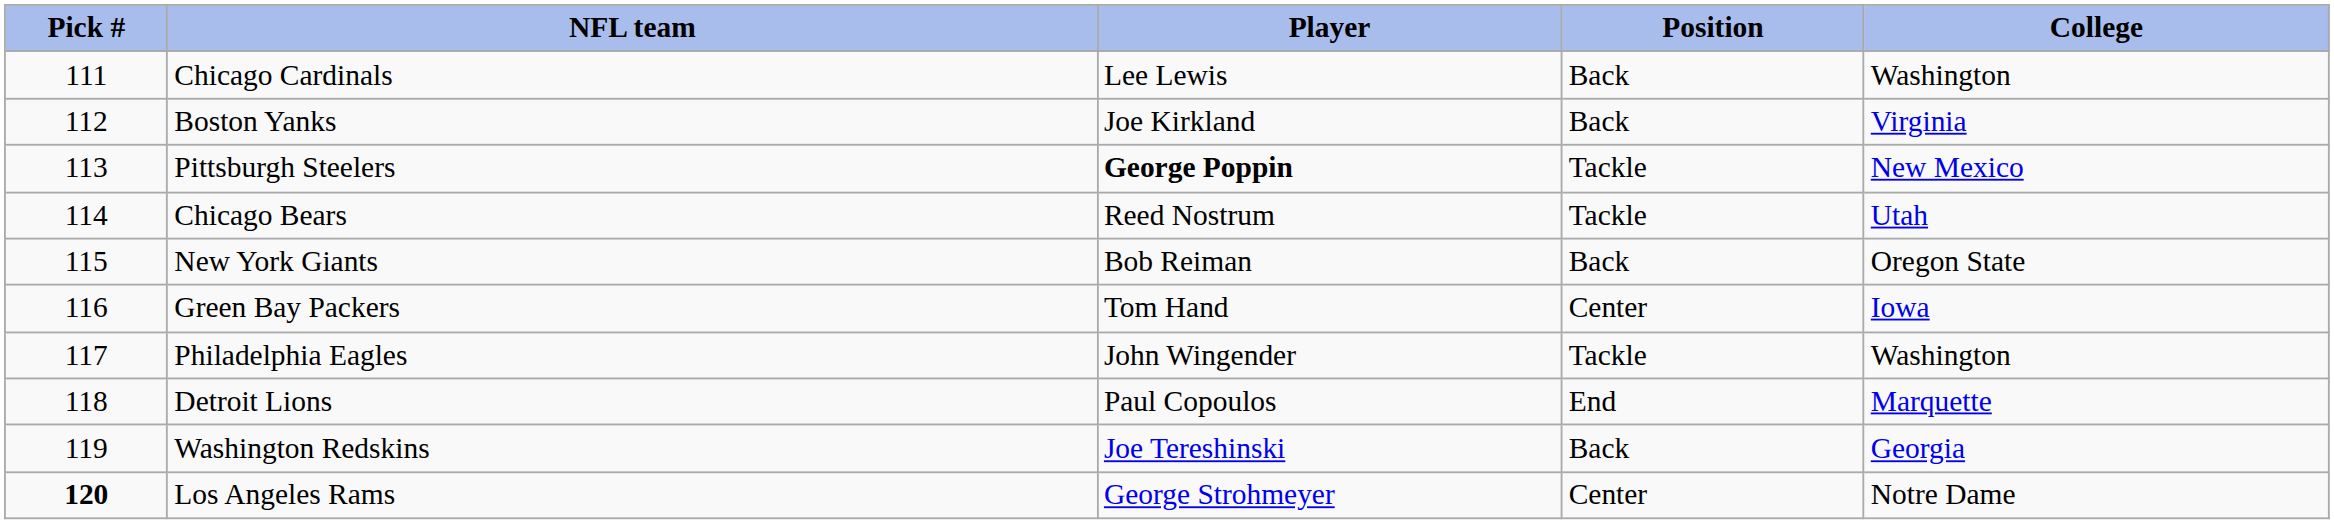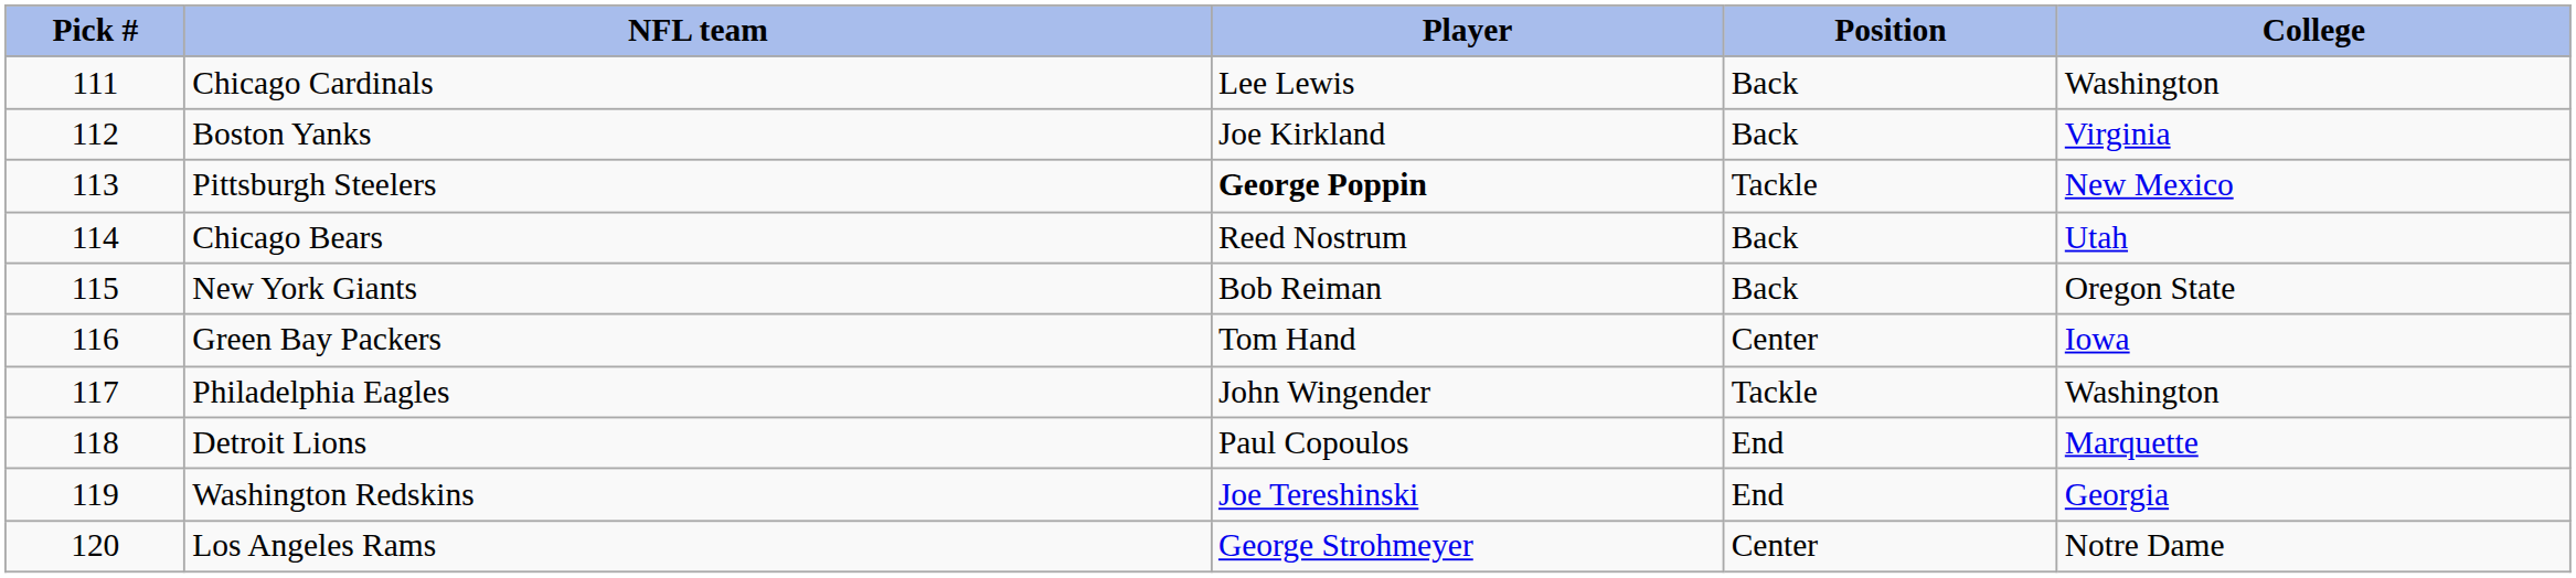Chicago Bears | Position: Tackle -> Back
Washington Redskins | Position: Back -> End
Los Angeles Rams | Pick #: bold -> normal
